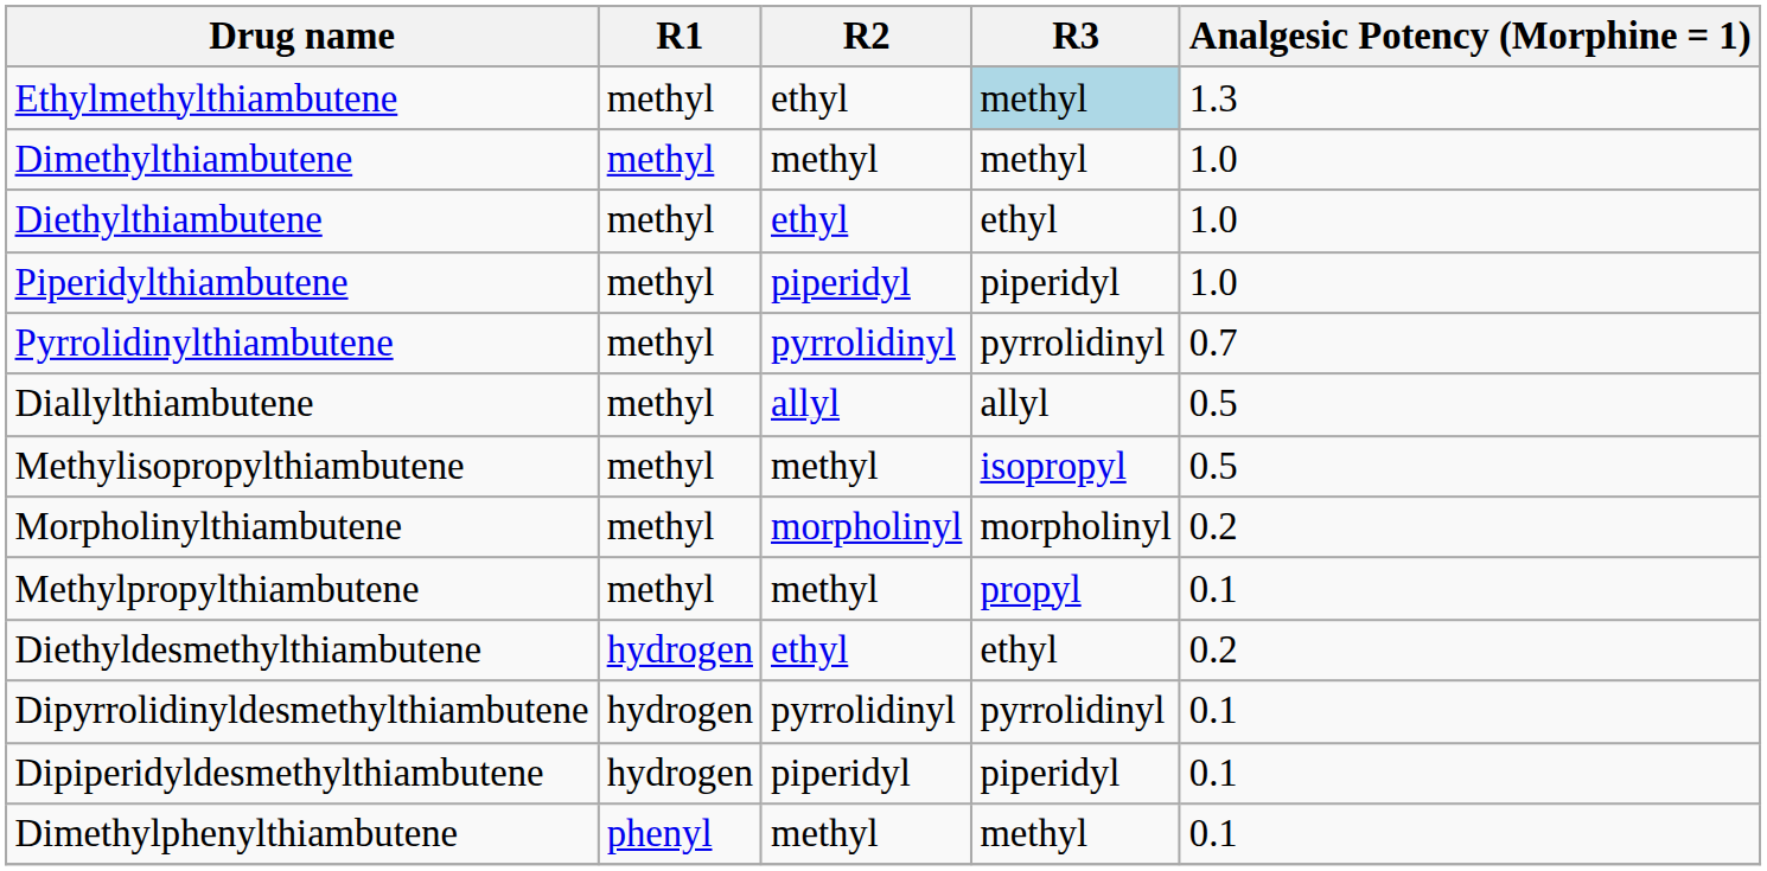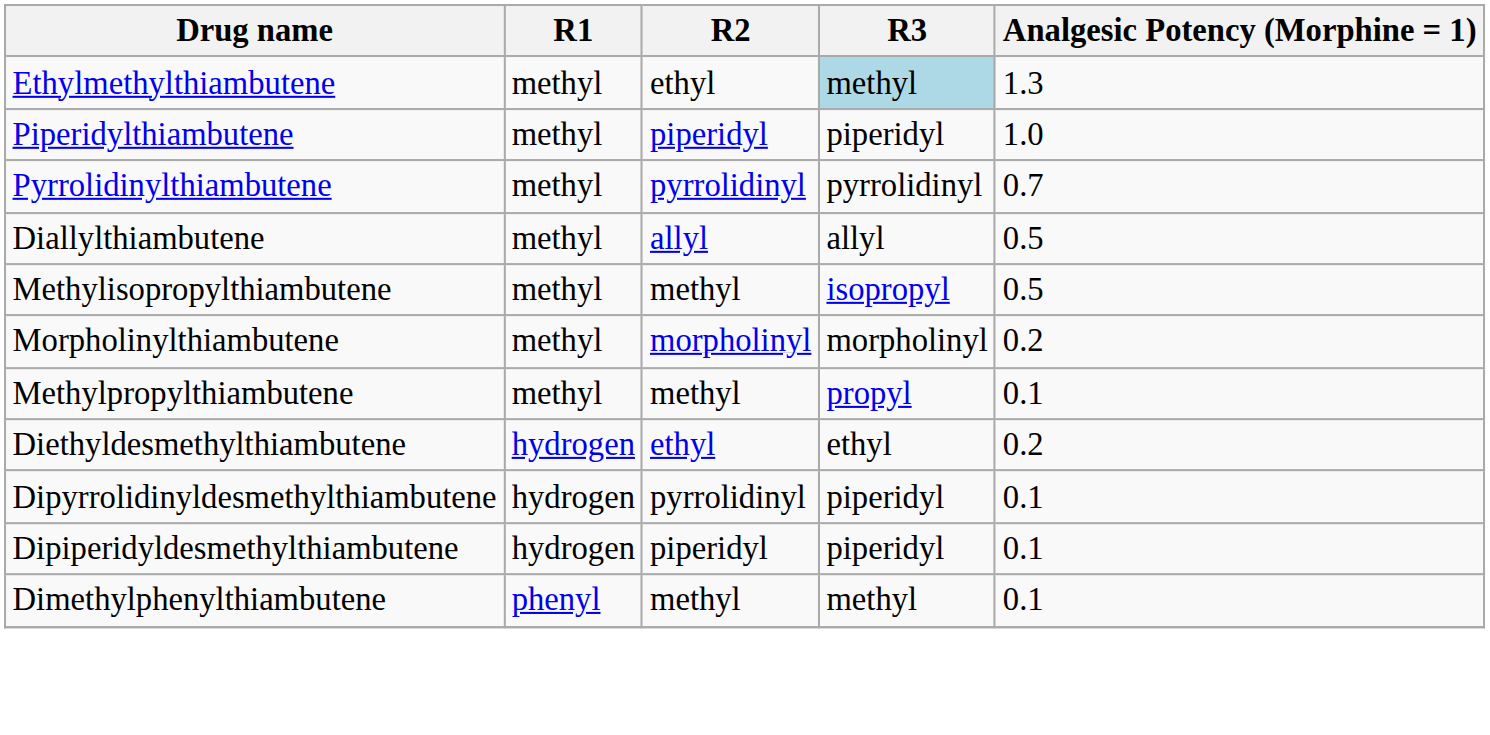- row: Dimethylthiambutene | methyl | methyl | methyl | 1.0
- row: Diethylthiambutene | methyl | ethyl | ethyl | 1.0
Dipyrrolidinyldesmethylthiambutene | R3: pyrrolidinyl -> piperidyl
